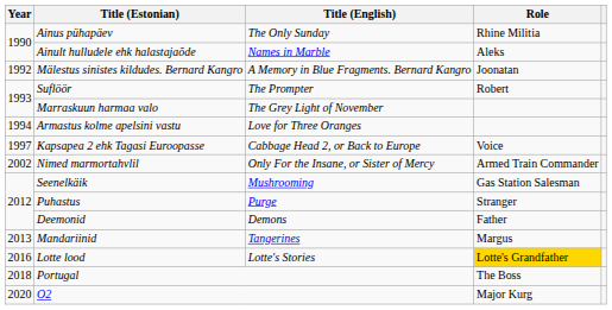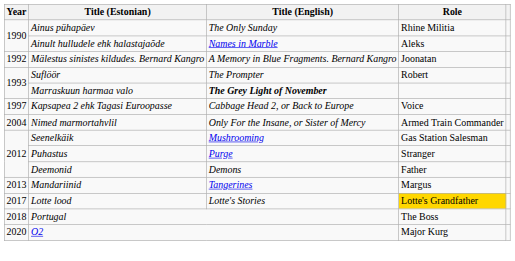Marraskuun harmaa valo | Title (English): normal -> bold
- row: 1994 | Armastus kolme apelsini vastu | Love for Three Oranges
Nimed marmortahvlil | Year: 2002 -> 2004
Lotte lood | Year: 2016 -> 2017
